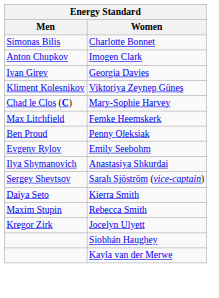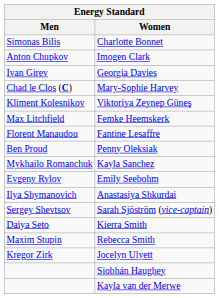rows swapped: Viktoriya Zeynep Güneş <-> Mary-Sophie Harvey
+ row: Florent Manaudou | Fantine Lesaffre
+ row: Mykhailo Romanchuk | Kayla Sanchez
